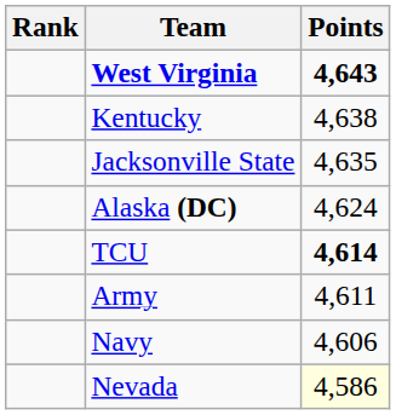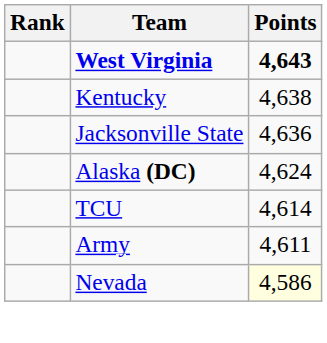Jacksonville State | Points: 4,635 -> 4,636
TCU | Points: bold -> normal
- row: Navy | 4,606
